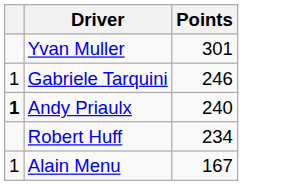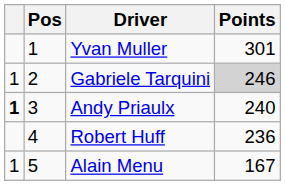+ column: Pos | 1 | 2 | 3 | 4 | 5
Gabriele Tarquini | Points: no background -> lightgrey background
Robert Huff | Points: 234 -> 236
